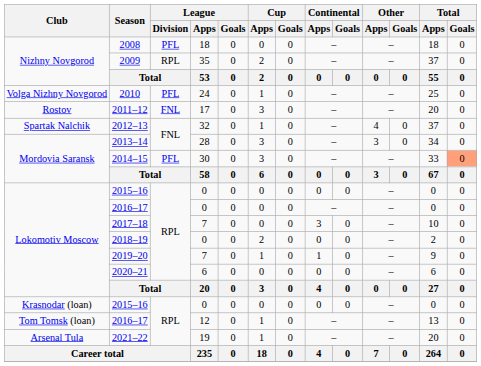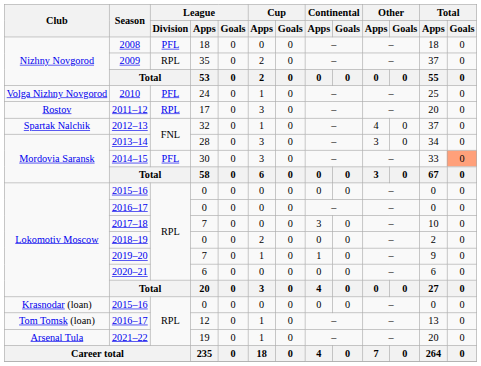2011–12 | League / Division: FNL -> RPL
